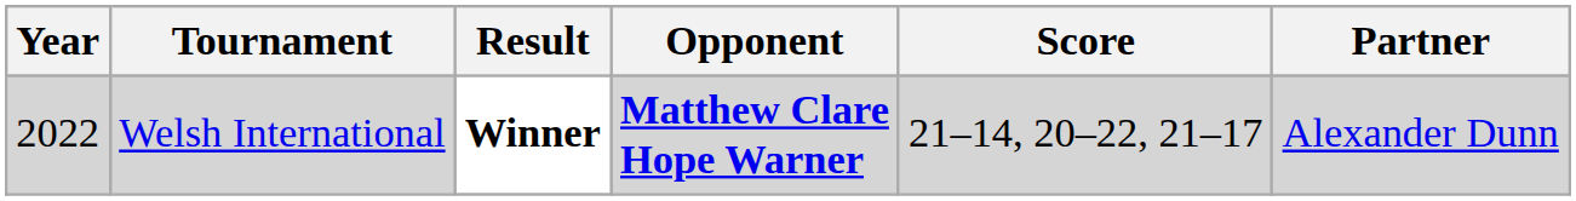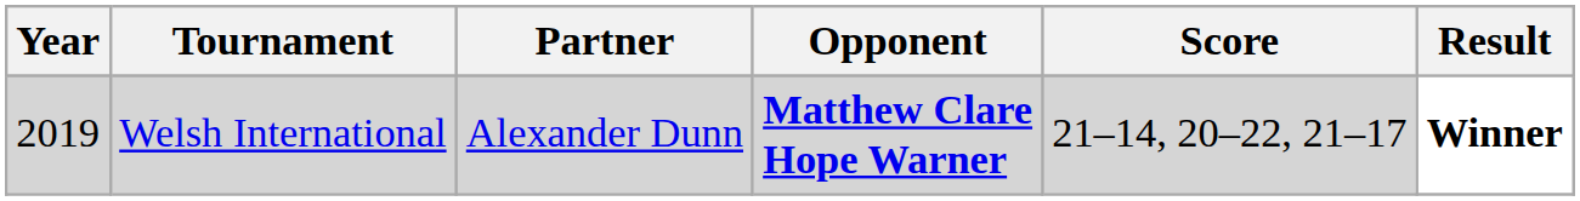columns swapped: Partner <-> Result
Welsh International | Year: 2022 -> 2019
